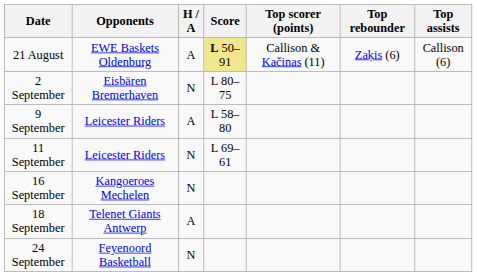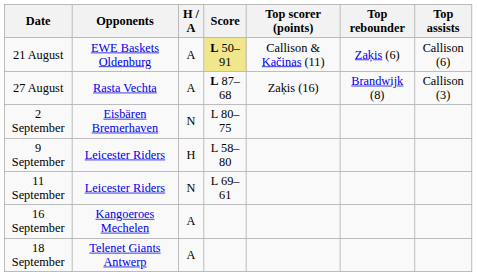+ row: 27 August | Rasta Vechta | A | L 87–68 | Zaķis (16) | Brandwijk (8) | Callison (3)
9 September | H / A: A -> H
16 September | H / A: N -> A
- row: 24 September | Feyenoord Basketball | N
